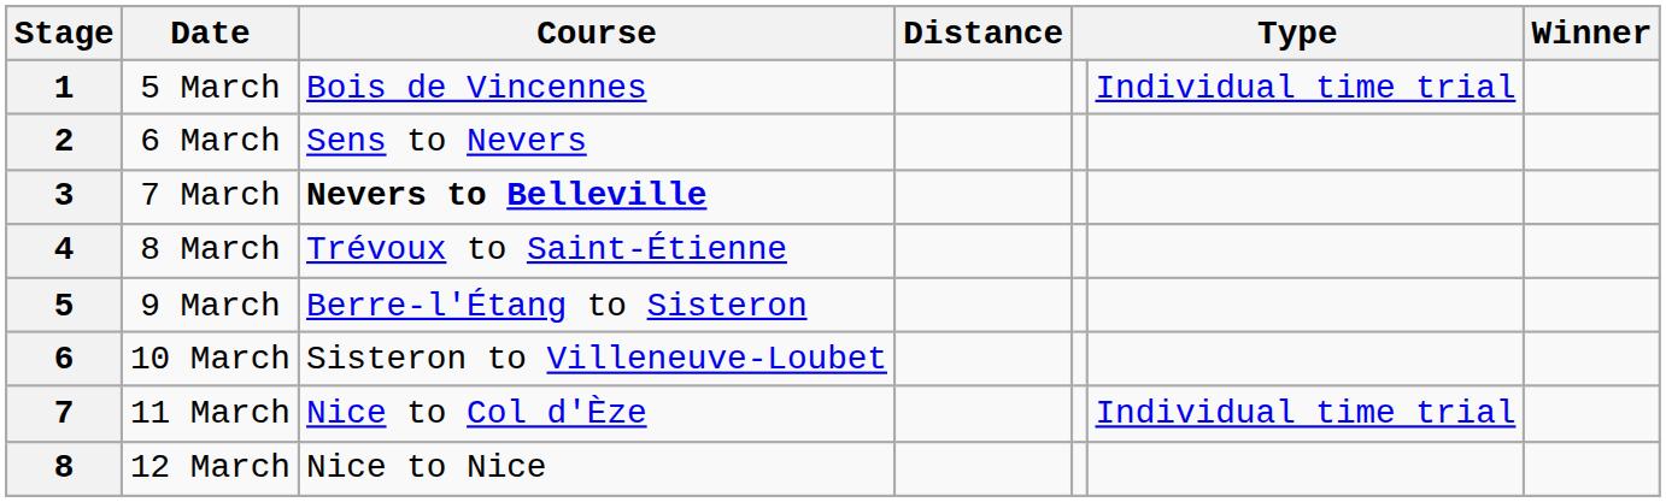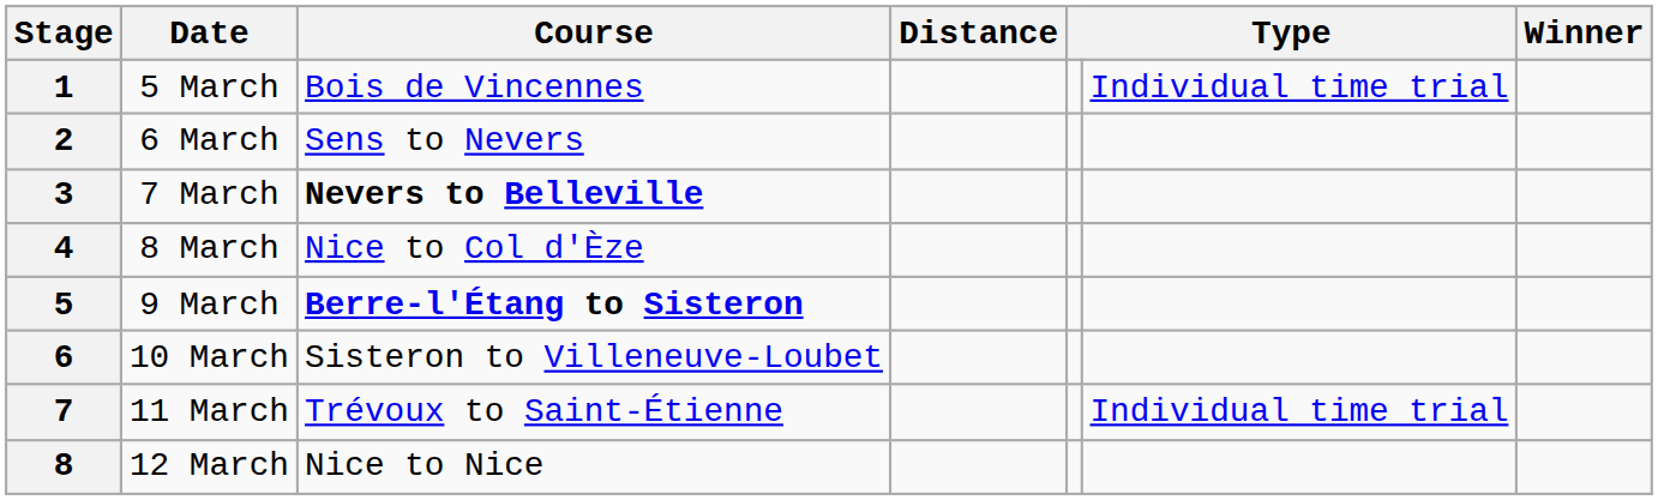4 | Course: Trévoux to Saint-Étienne -> Nice to Col d'Èze
5 | Course: normal -> bold
7 | Course: Nice to Col d'Èze -> Trévoux to Saint-Étienne
